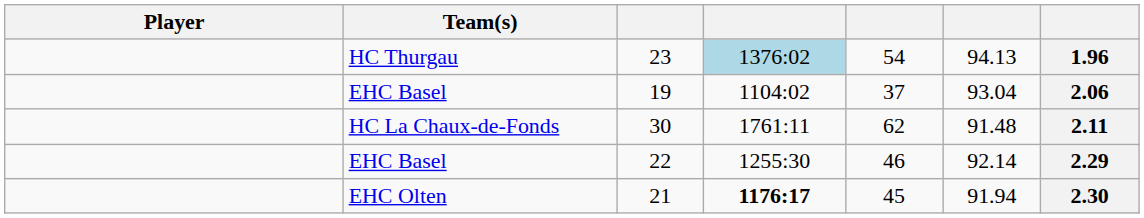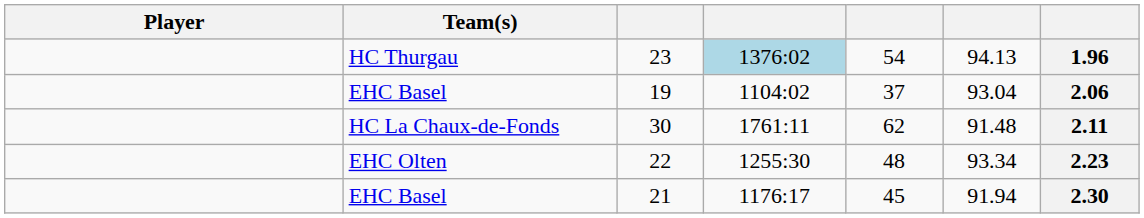22 | Team(s): EHC Basel -> EHC Olten
22 | column 5: 46 -> 48
22 | column 6: 92.14 -> 93.34
22 | column 7: 2.29 -> 2.23
21 | Team(s): EHC Olten -> EHC Basel
21 | column 4: bold -> normal
